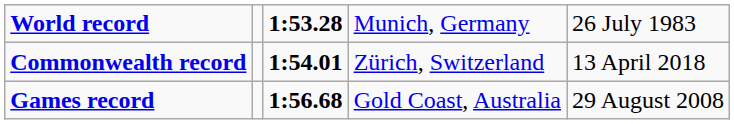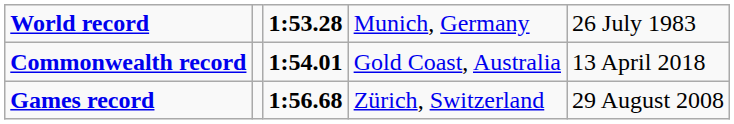Commonwealth record | column 4: Zürich, Switzerland -> Gold Coast, Australia
Games record | column 4: Gold Coast, Australia -> Zürich, Switzerland
